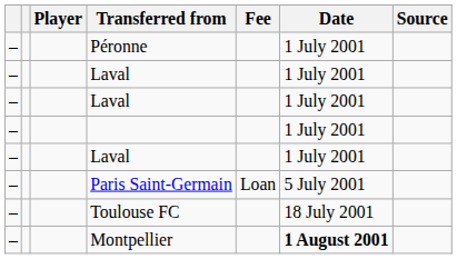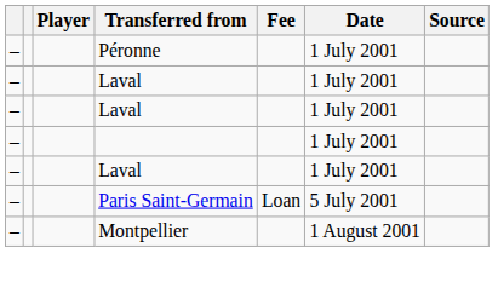- row: – | Toulouse FC | 18 July 2001
Montpellier | Date: bold -> normal
